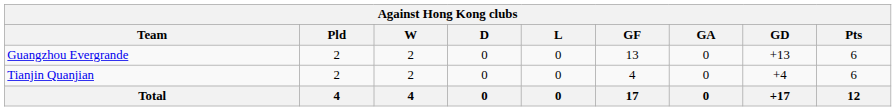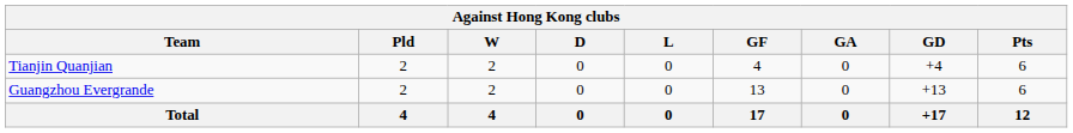rows swapped: Guangzhou Evergrande <-> Tianjin Quanjian
